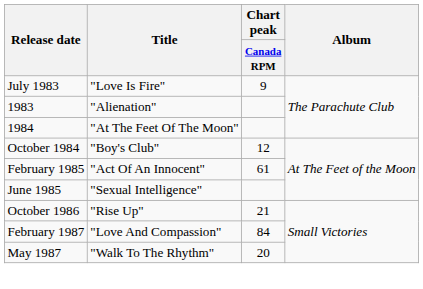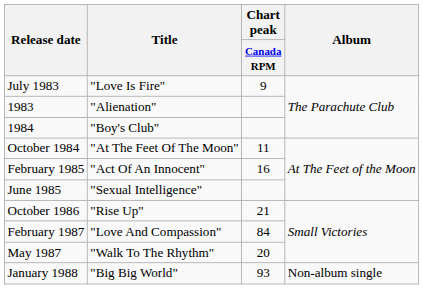1984 | Title: "At The Feet Of The Moon" -> "Boy's Club"
October 1984 | Title: "Boy's Club" -> "At The Feet Of The Moon"
October 1984 | Chart peak / Canada RPM: 12 -> 11
February 1985 | Chart peak / Canada RPM: 61 -> 16
+ row: January 1988 | "Big Big World" | 93 | Non-album single
